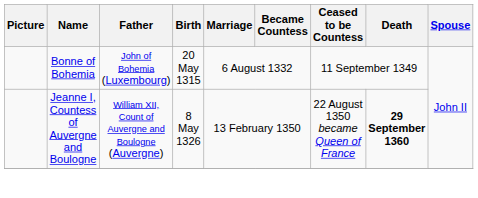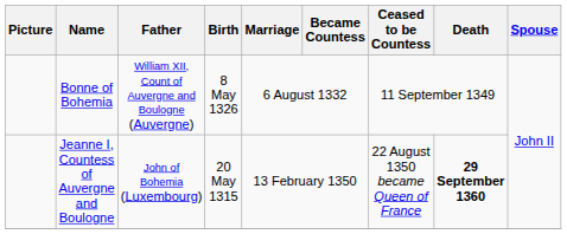Bonne of Bohemia | Father: John of Bohemia (Luxembourg) -> William XII, Count of Auvergne and Boulogne (Auvergne)
Bonne of Bohemia | Birth: 20 May 1315 -> 8 May 1326
Jeanne I, Countess of Auvergne and Boulogne | Father: William XII, Count of Auvergne and Boulogne (Auvergne) -> John of Bohemia (Luxembourg)
Jeanne I, Countess of Auvergne and Boulogne | Birth: 8 May 1326 -> 20 May 1315
